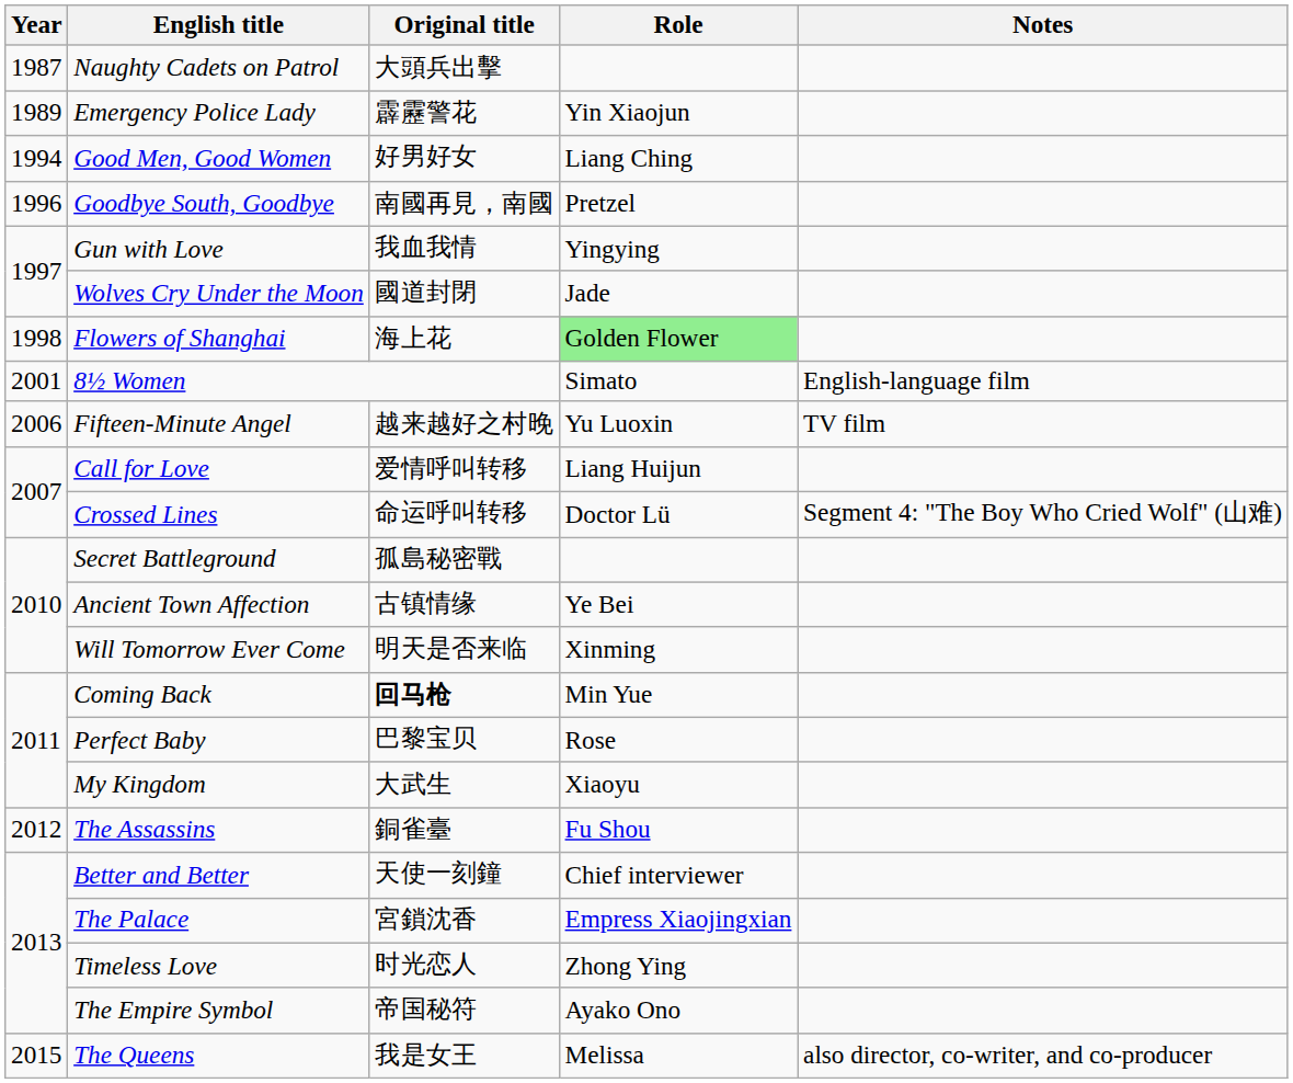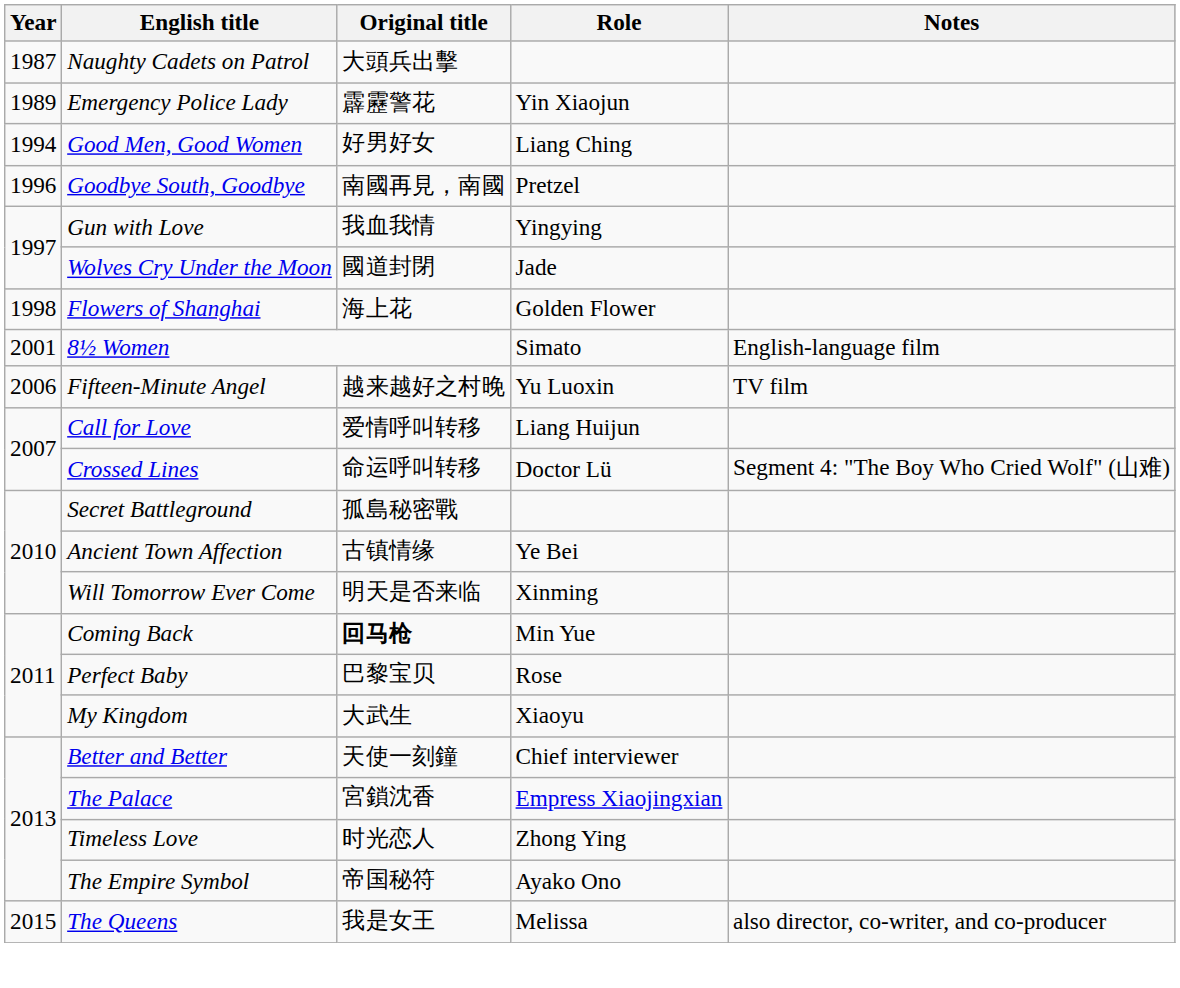Flowers of Shanghai | Role: lightgreen background -> no background
- row: 2012 | The Assassins | 銅雀臺 | Fu Shou
